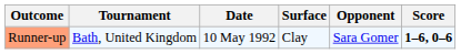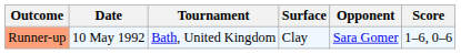columns swapped: Date <-> Tournament
Runner-up | Score: bold -> normal
